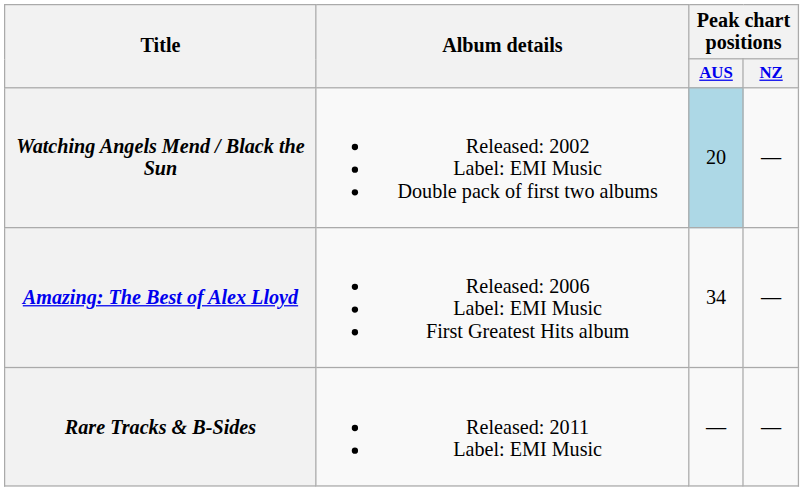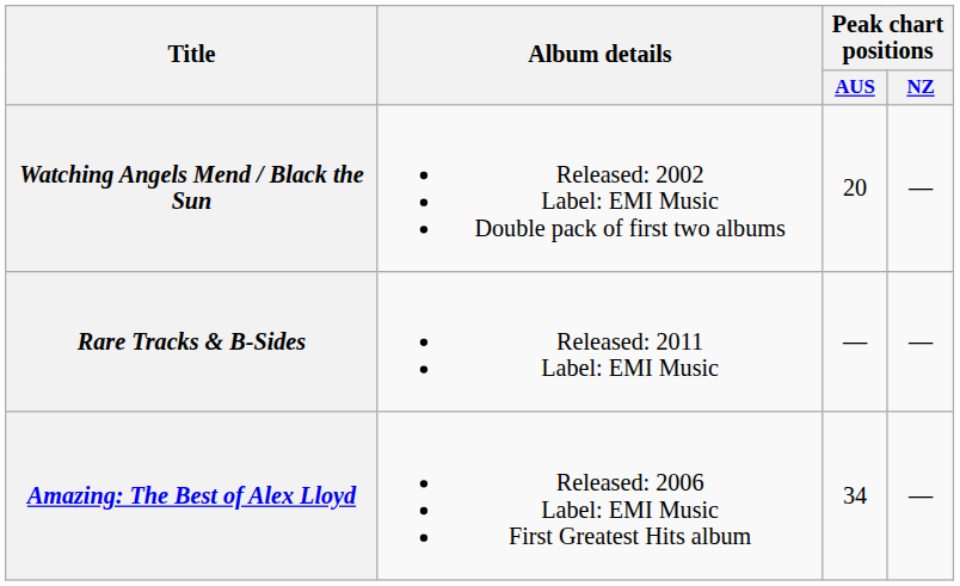Watching Angels Mend / Black the Sun | Peak chart positions / AUS: lightblue background -> no background
rows swapped: Amazing: The Best of Alex Lloyd <-> Rare Tracks & B-Sides
